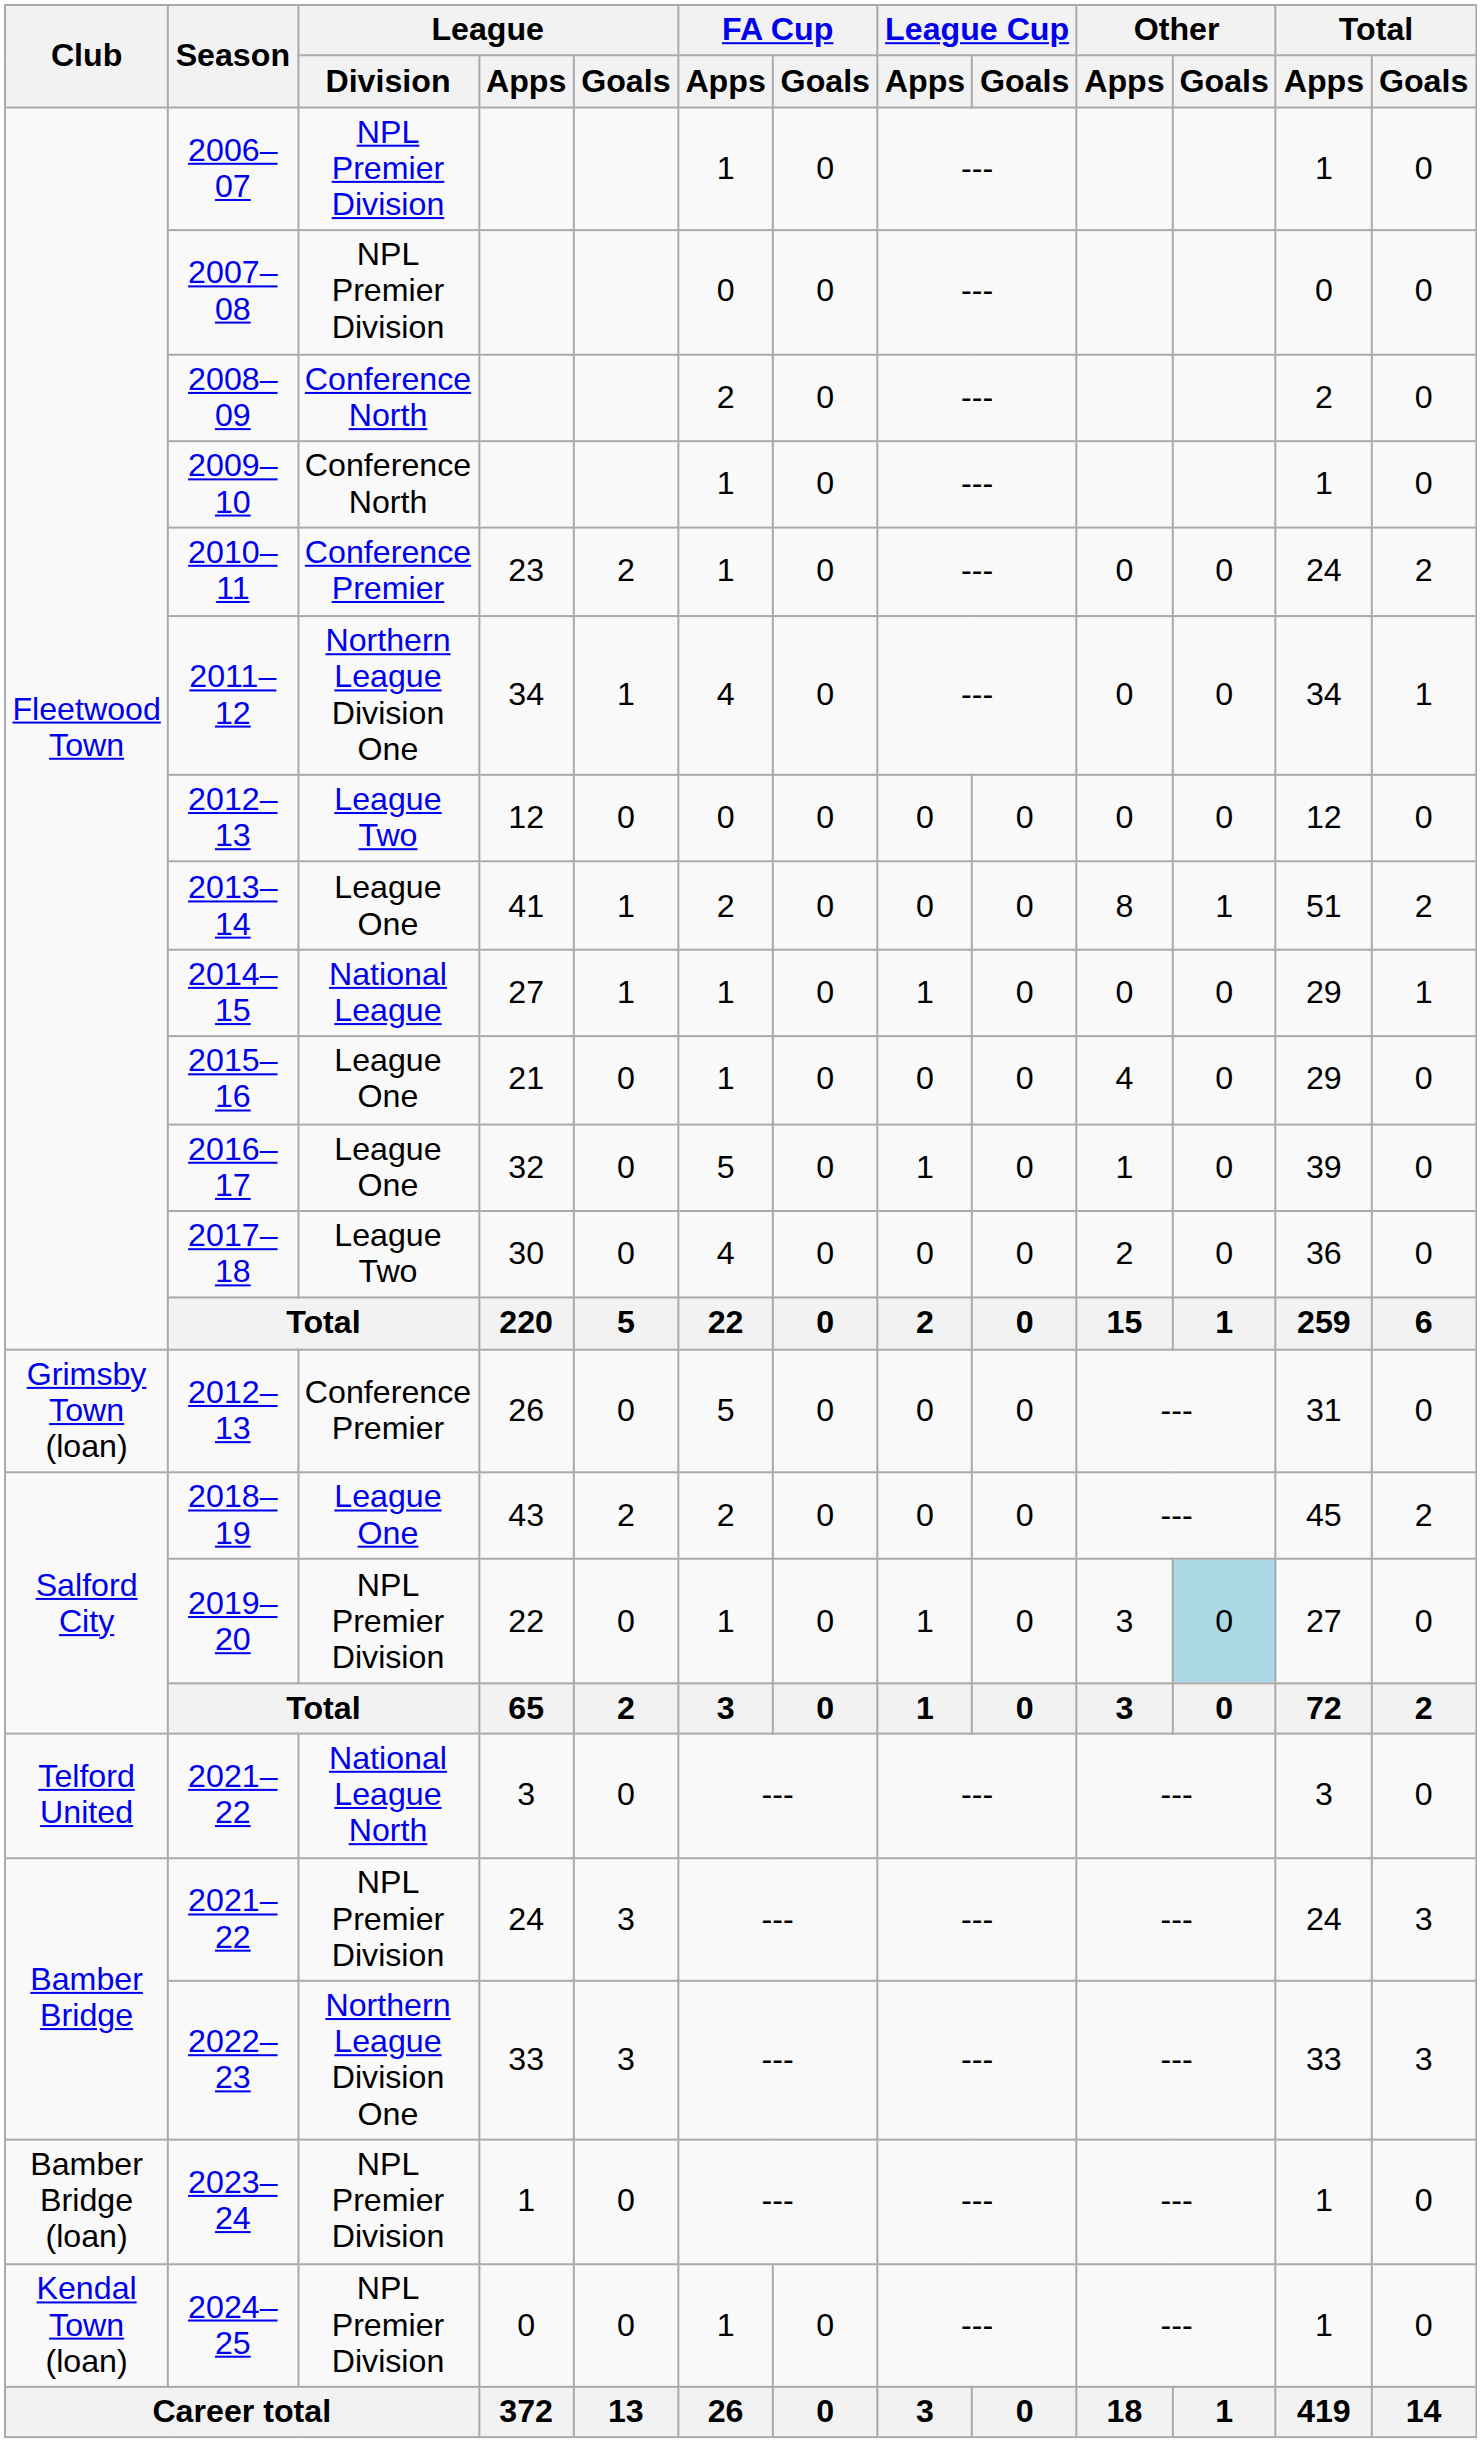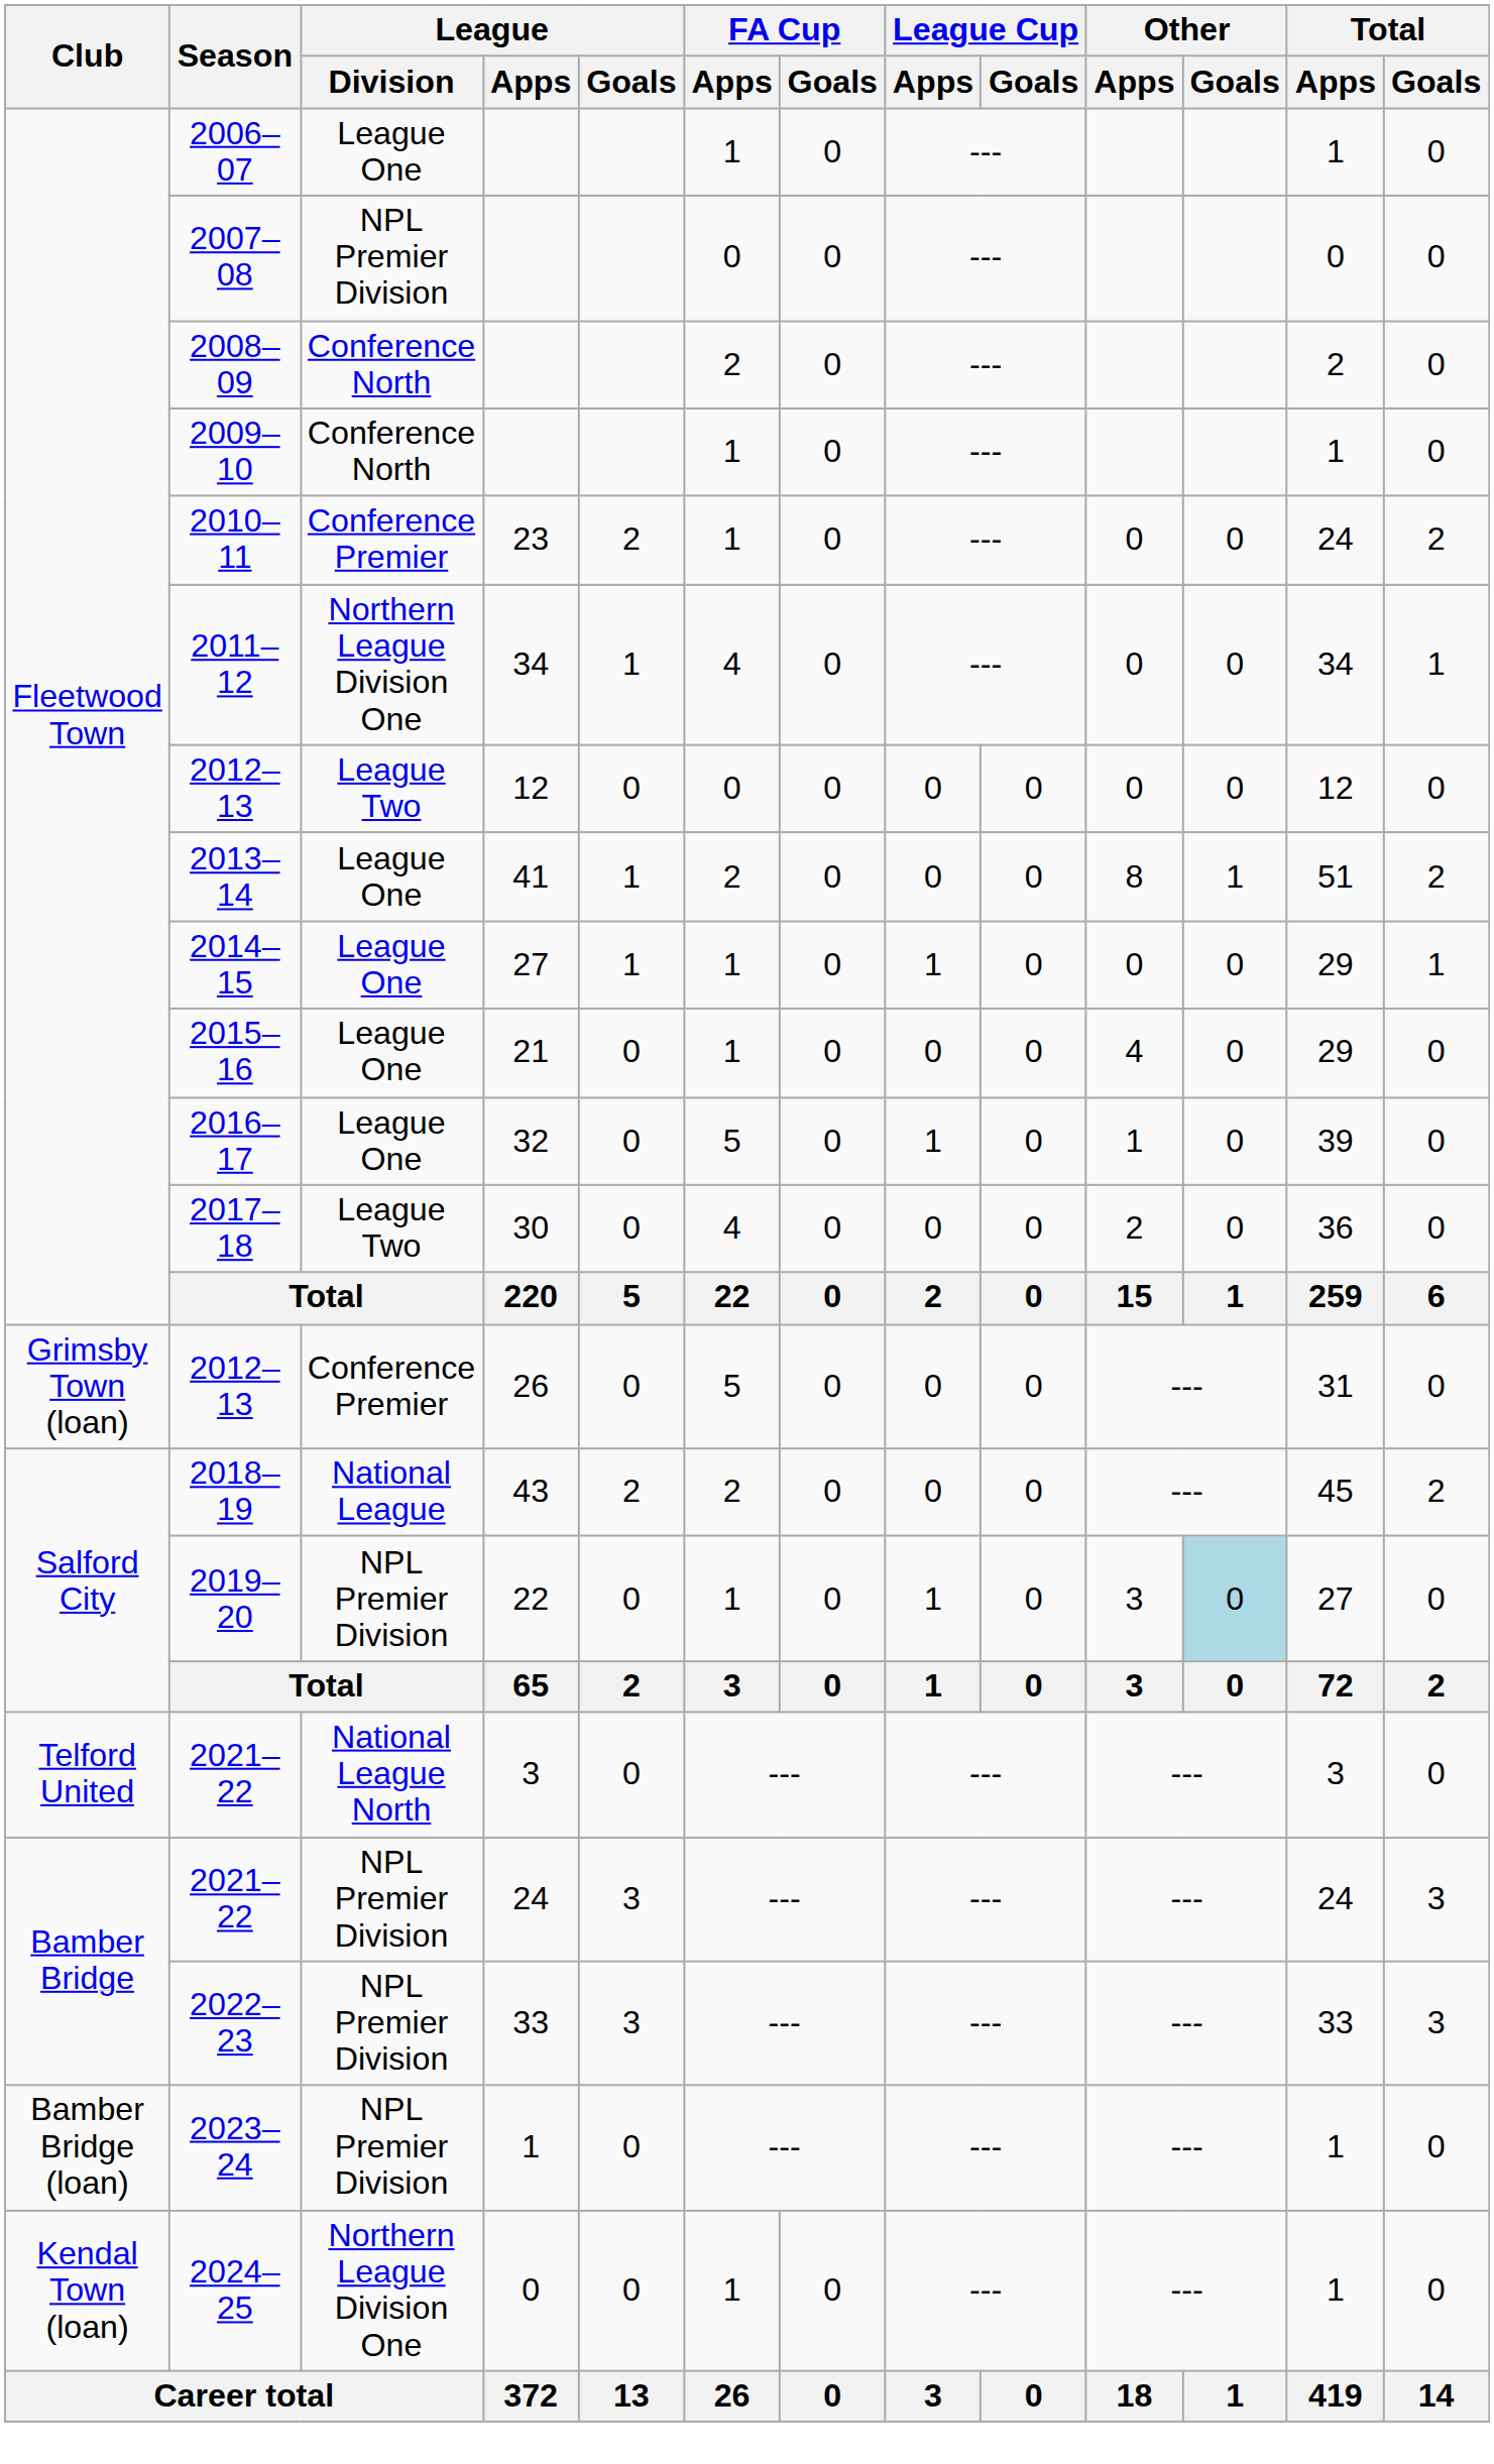2006–07 | League / Division: NPL Premier Division -> League One
2014–15 | League / Division: National League -> League One
2018–19 | League / Division: League One -> National League
2022–23 | League / Division: Northern League Division One -> NPL Premier Division
2024–25 | League / Division: NPL Premier Division -> Northern League Division One
